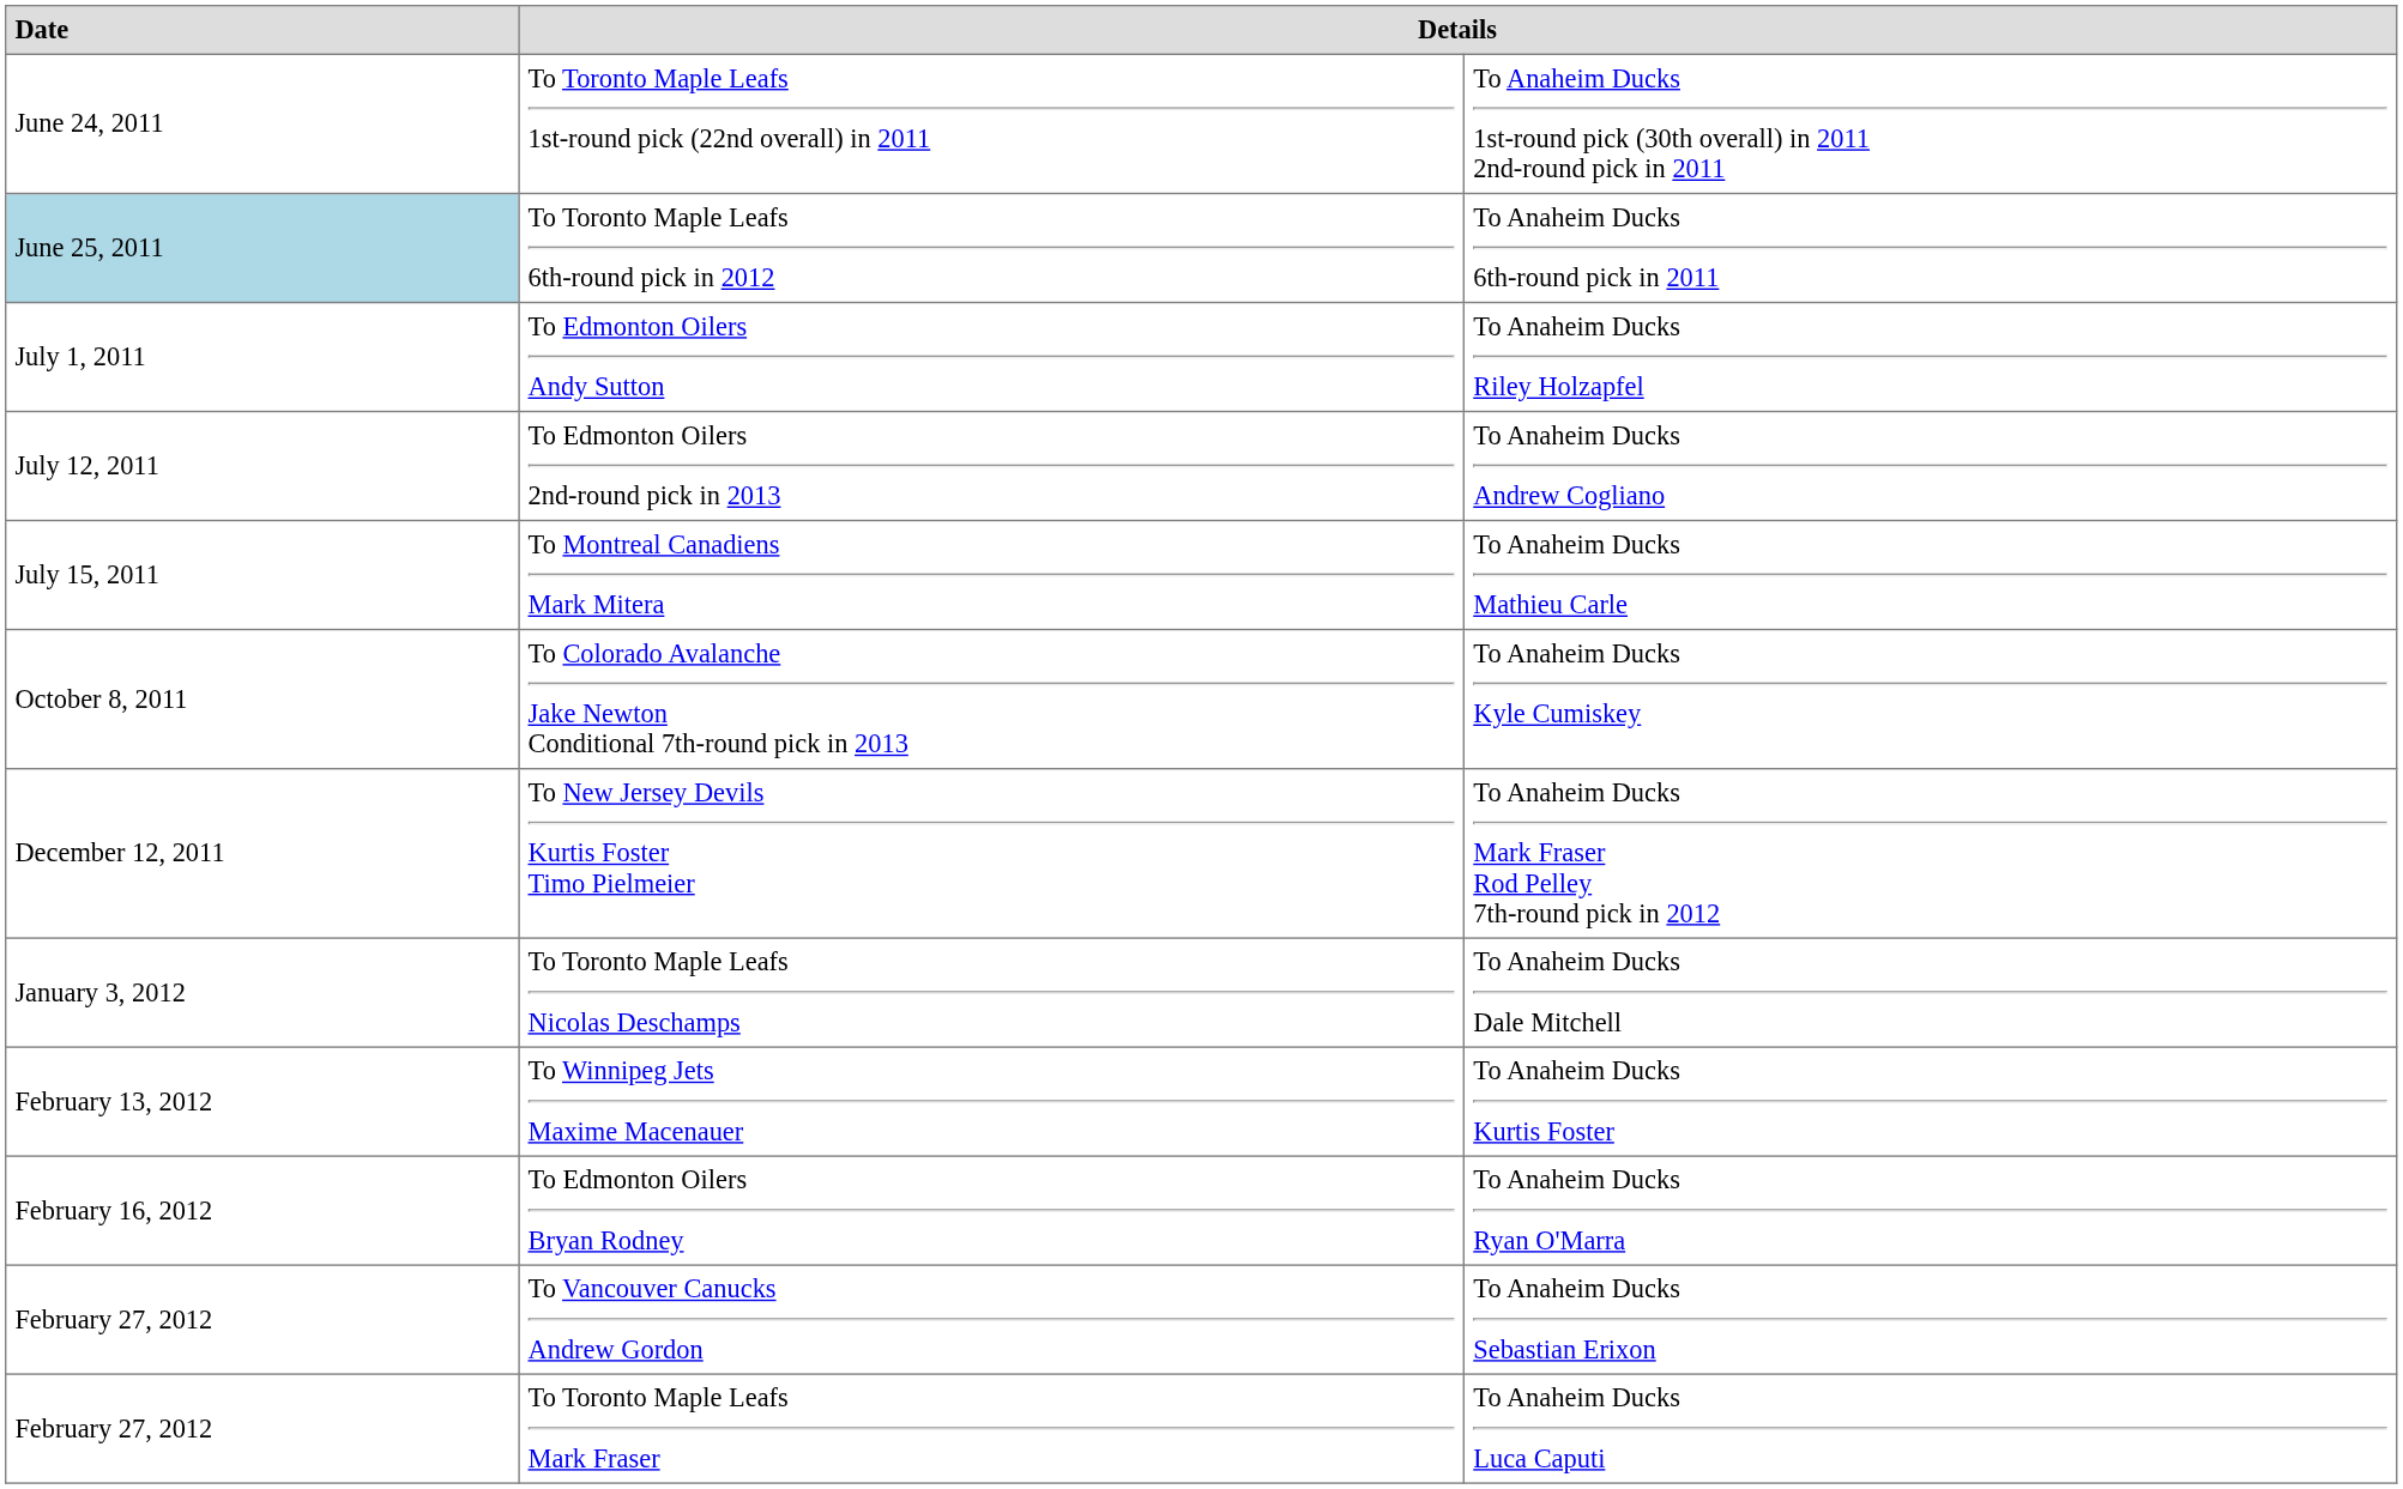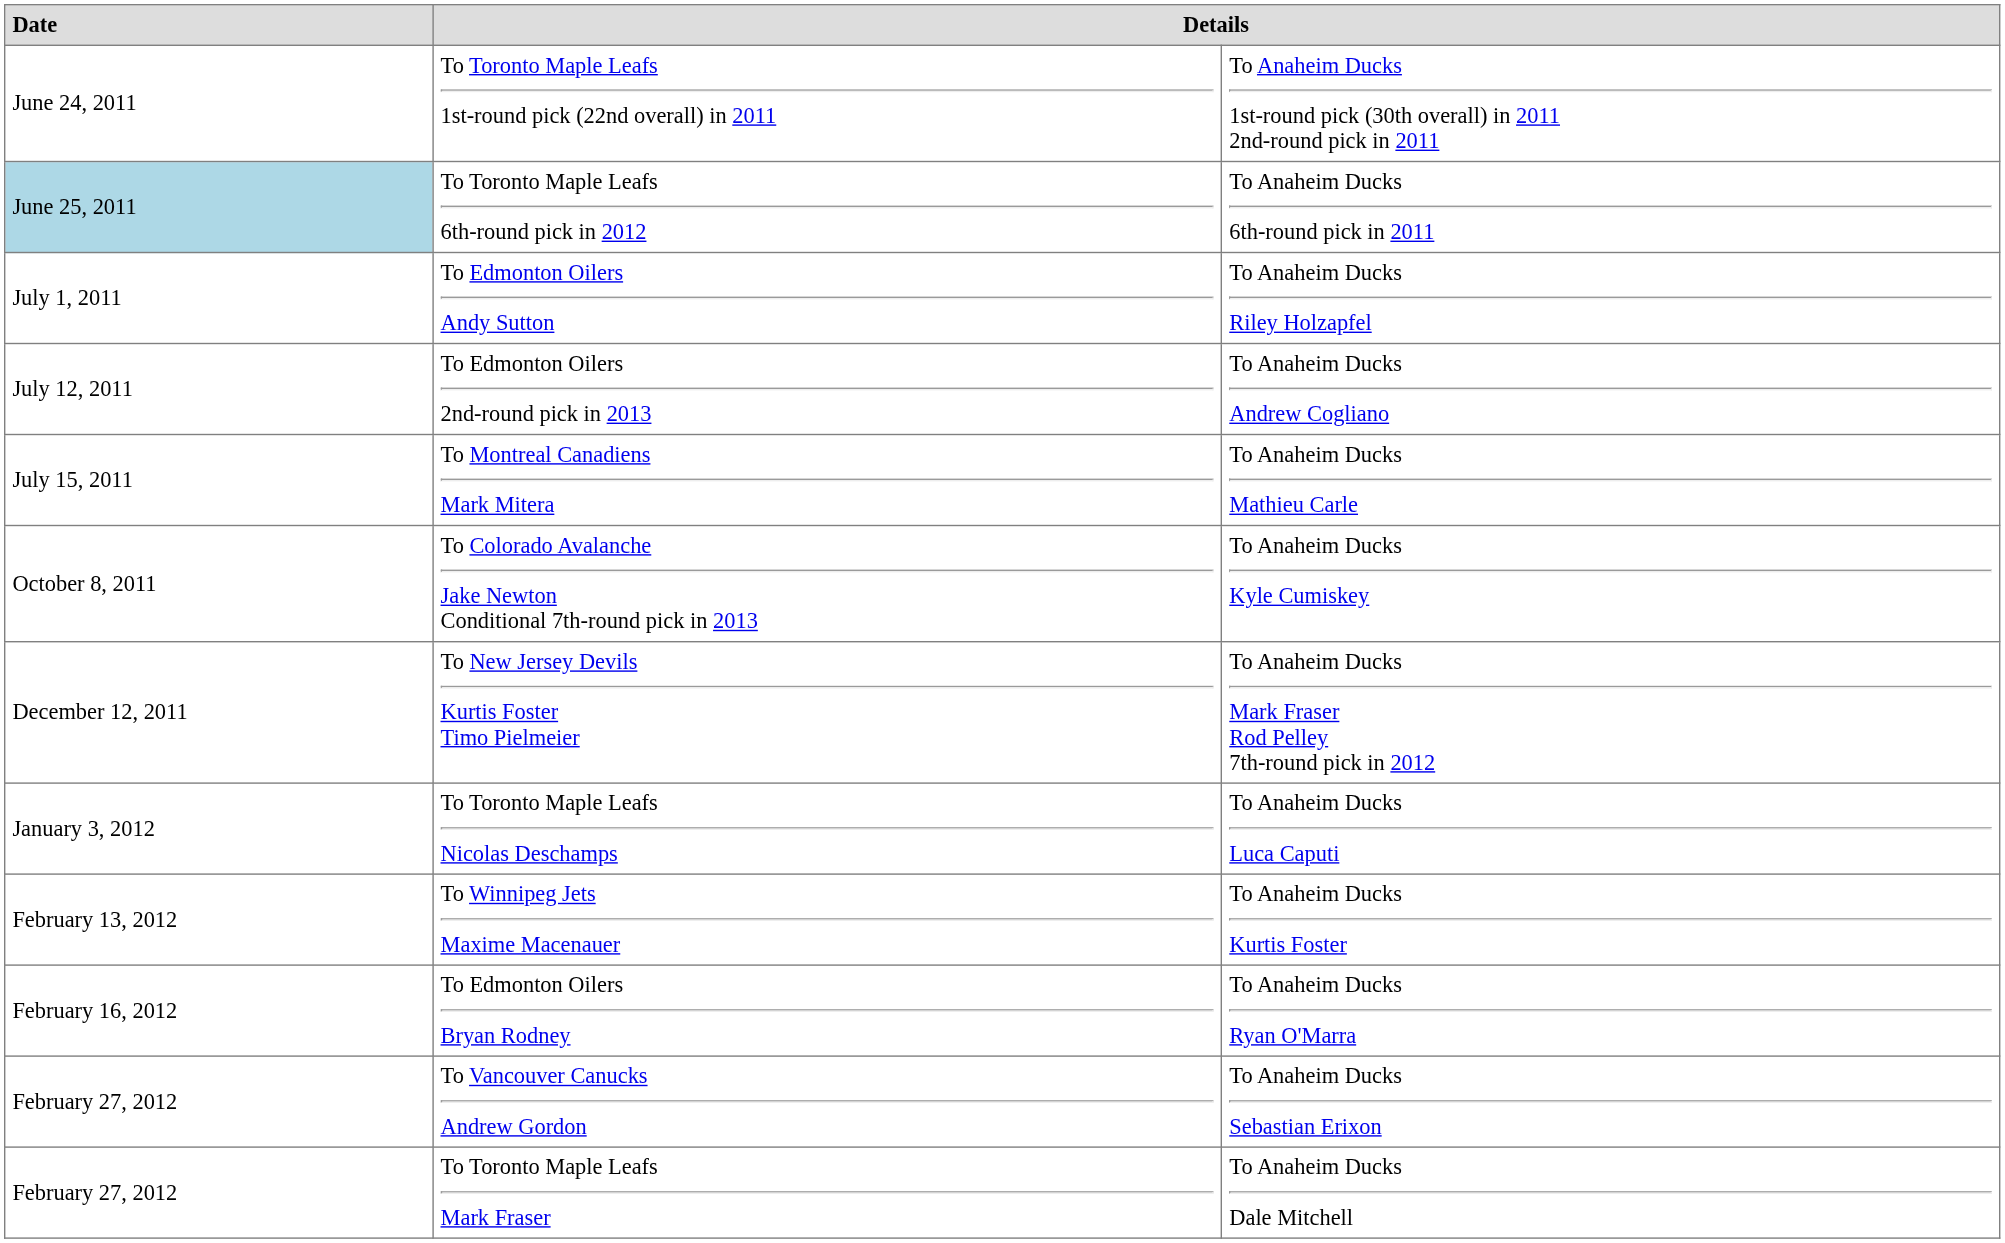To Toronto Maple Leafs Nicolas Deschamps | column 3: To Anaheim Ducks Dale Mitchell -> To Anaheim Ducks Luca Caputi
To Toronto Maple Leafs Mark Fraser | column 3: To Anaheim Ducks Luca Caputi -> To Anaheim Ducks Dale Mitchell
